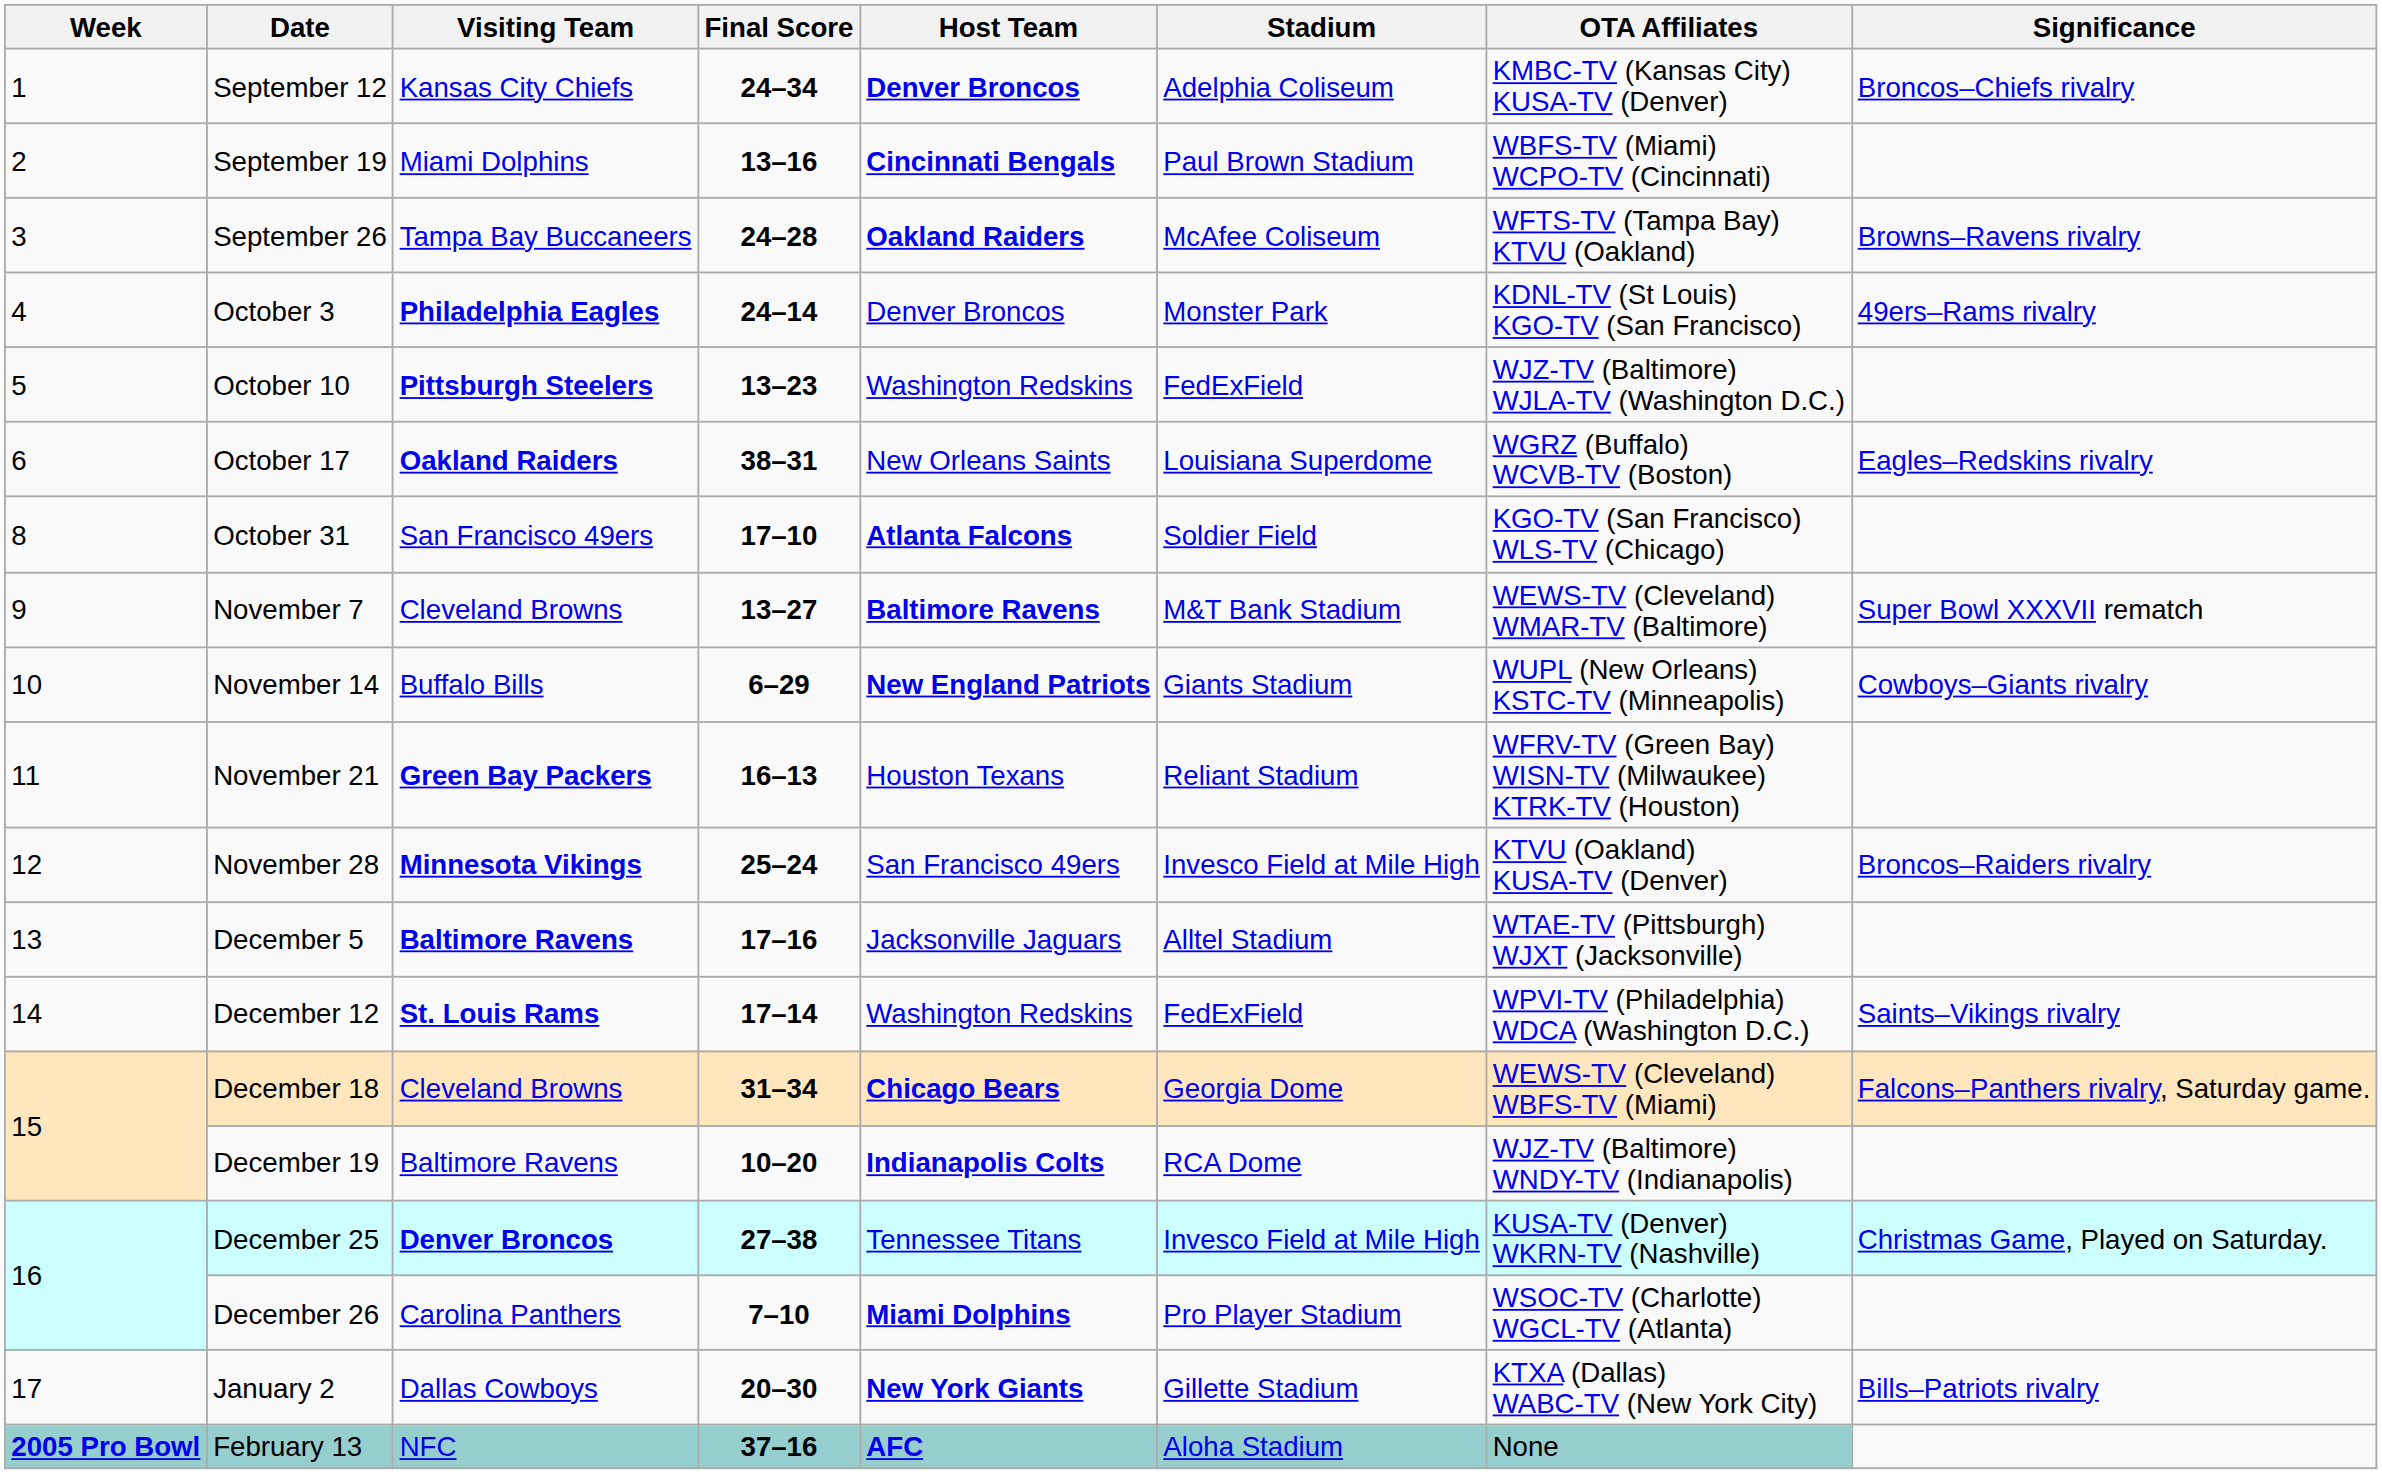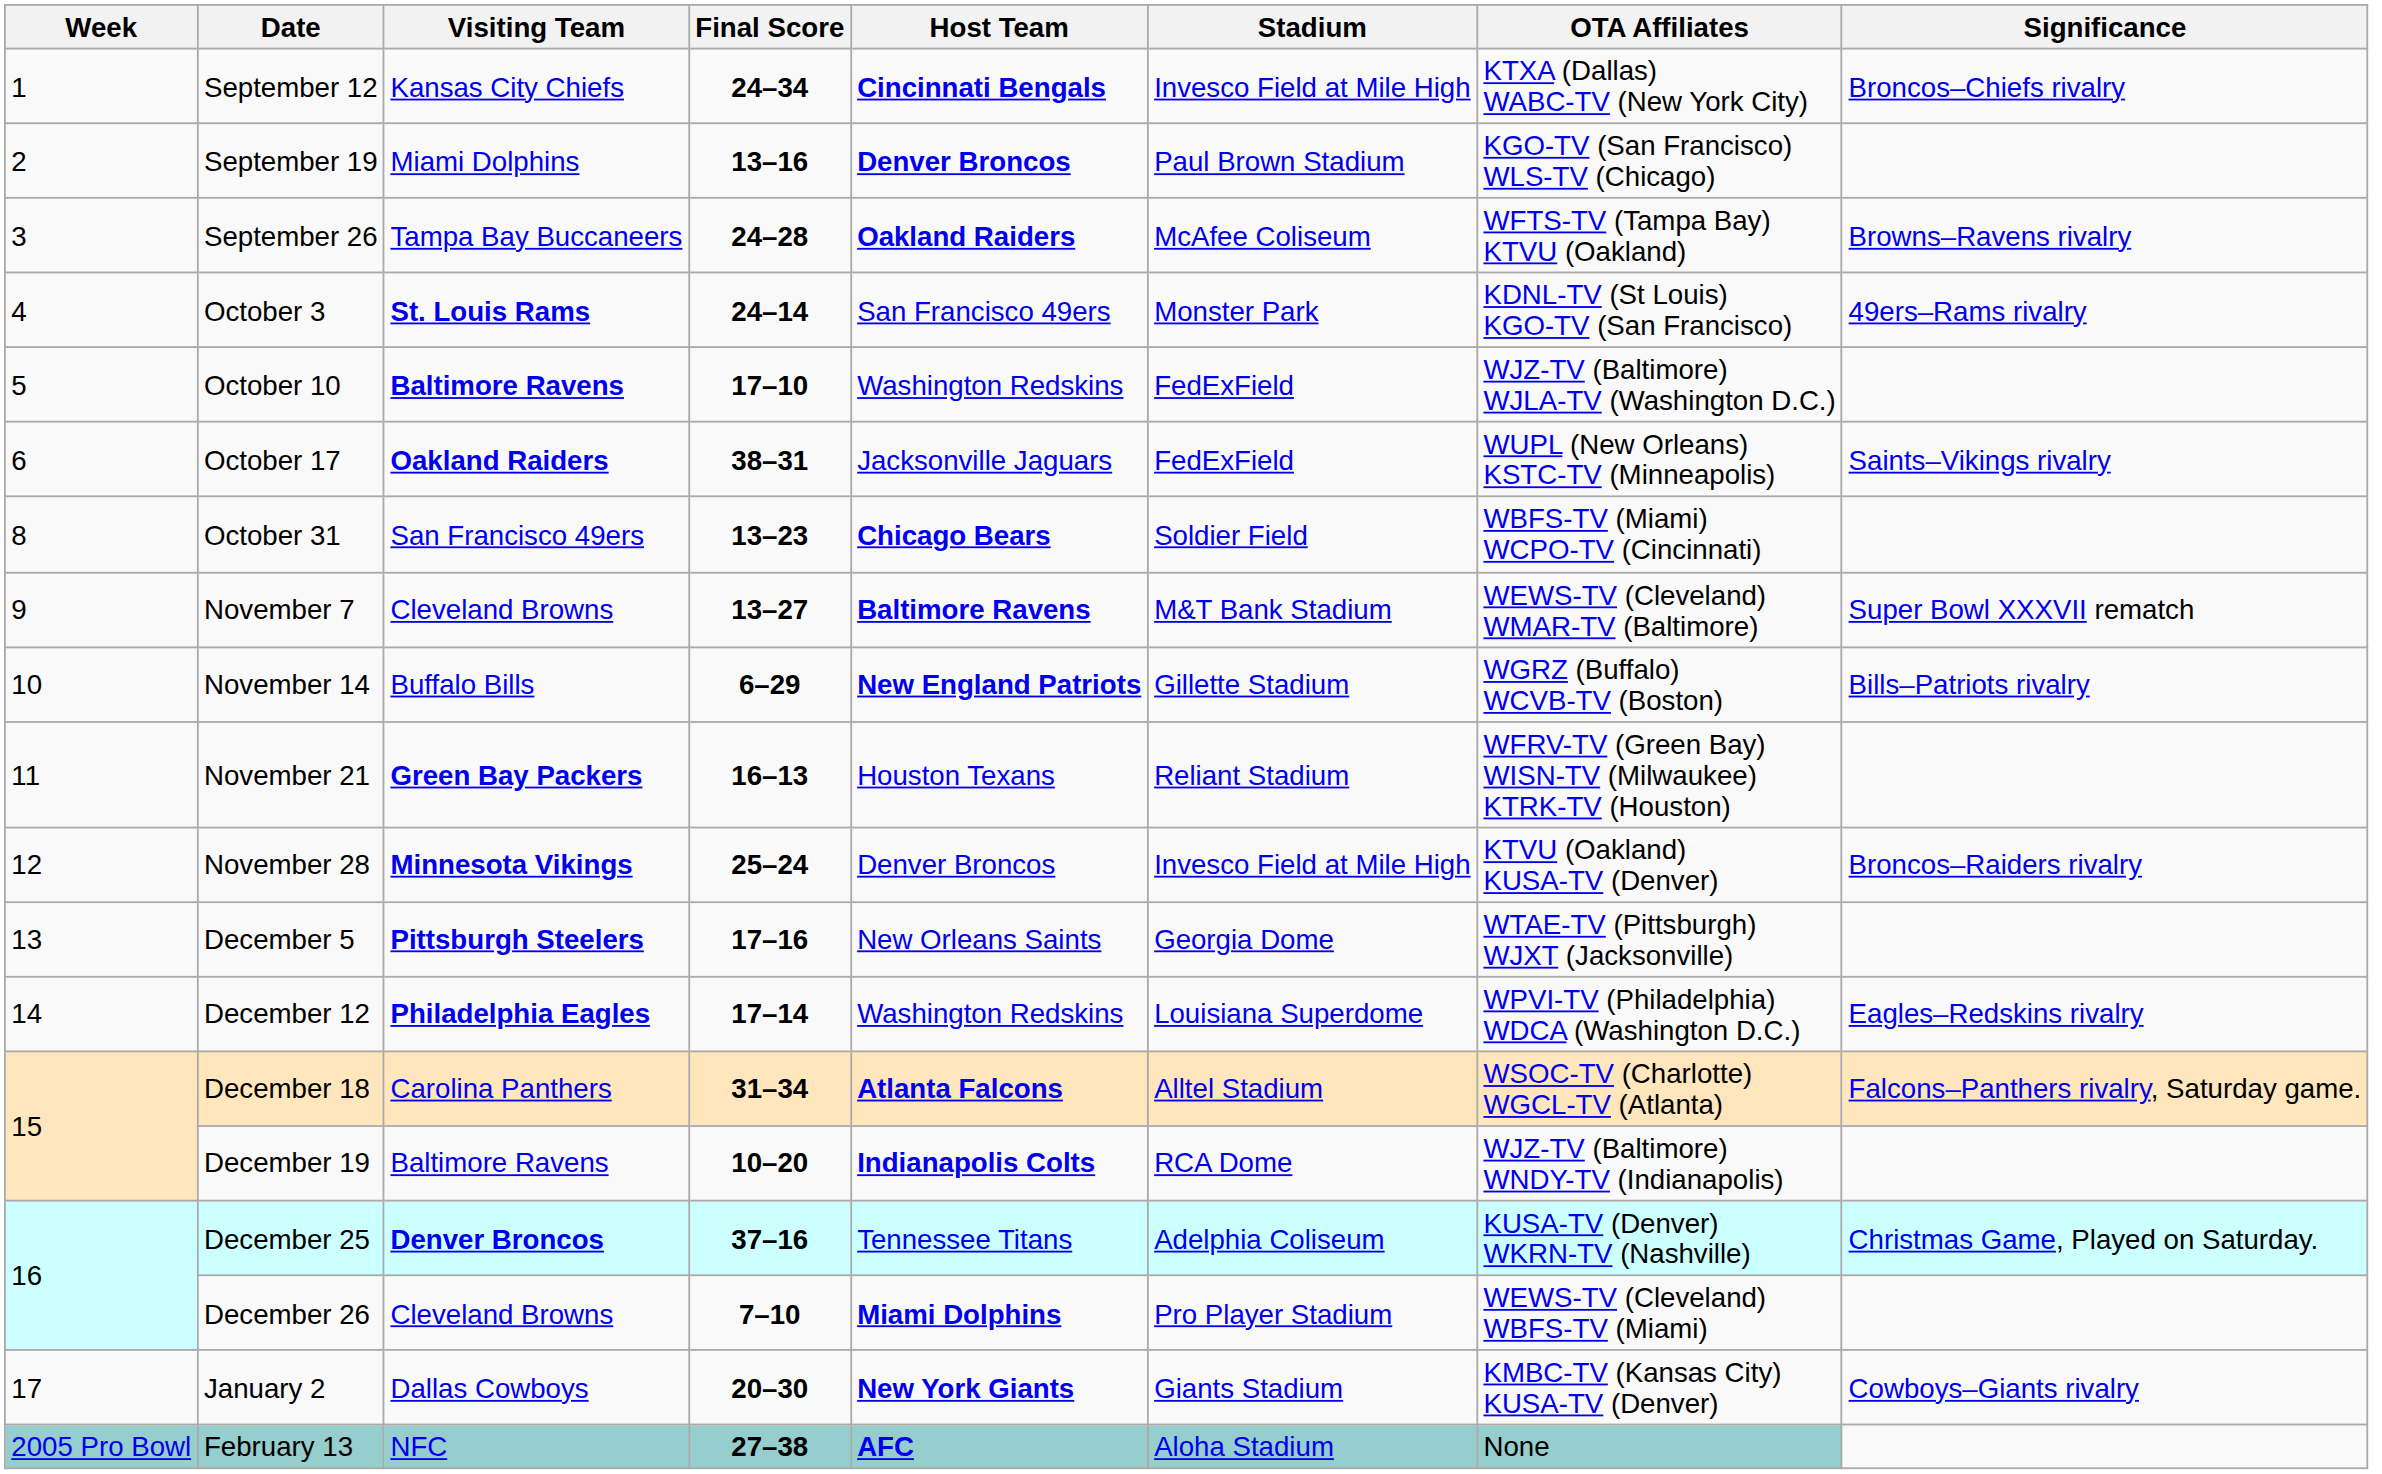September 12 | Host Team: Denver Broncos -> Cincinnati Bengals
September 12 | Stadium: Adelphia Coliseum -> Invesco Field at Mile High
September 12 | OTA Affiliates: KMBC-TV (Kansas City) KUSA-TV (Denver) -> KTXA (Dallas) WABC-TV (New York City)
September 19 | Host Team: Cincinnati Bengals -> Denver Broncos
September 19 | OTA Affiliates: WBFS-TV (Miami) WCPO-TV (Cincinnati) -> KGO-TV (San Francisco) WLS-TV (Chicago)
October 3 | Visiting Team: Philadelphia Eagles -> St. Louis Rams
October 3 | Host Team: Denver Broncos -> San Francisco 49ers
October 10 | Visiting Team: Pittsburgh Steelers -> Baltimore Ravens
October 10 | Final Score: 13–23 -> 17–10
October 17 | Host Team: New Orleans Saints -> Jacksonville Jaguars
October 17 | Stadium: Louisiana Superdome -> FedExField
October 17 | OTA Affiliates: WGRZ (Buffalo) WCVB-TV (Boston) -> WUPL (New Orleans) KSTC-TV (Minneapolis)
October 17 | Significance: Eagles–Redskins rivalry -> Saints–Vikings rivalry
October 31 | Final Score: 17–10 -> 13–23
October 31 | Host Team: Atlanta Falcons -> Chicago Bears
October 31 | OTA Affiliates: KGO-TV (San Francisco) WLS-TV (Chicago) -> WBFS-TV (Miami) WCPO-TV (Cincinnati)
November 14 | Stadium: Giants Stadium -> Gillette Stadium
November 14 | OTA Affiliates: WUPL (New Orleans) KSTC-TV (Minneapolis) -> WGRZ (Buffalo) WCVB-TV (Boston)
November 14 | Significance: Cowboys–Giants rivalry -> Bills–Patriots rivalry
November 28 | Host Team: San Francisco 49ers -> Denver Broncos
December 5 | Visiting Team: Baltimore Ravens -> Pittsburgh Steelers
December 5 | Host Team: Jacksonville Jaguars -> New Orleans Saints
December 5 | Stadium: Alltel Stadium -> Georgia Dome
December 12 | Visiting Team: St. Louis Rams -> Philadelphia Eagles
December 12 | Stadium: FedExField -> Louisiana Superdome
December 12 | Significance: Saints–Vikings rivalry -> Eagles–Redskins rivalry
December 18 | Visiting Team: Cleveland Browns -> Carolina Panthers
December 18 | Host Team: Chicago Bears -> Atlanta Falcons
December 18 | Stadium: Georgia Dome -> Alltel Stadium
December 18 | OTA Affiliates: WEWS-TV (Cleveland) WBFS-TV (Miami) -> WSOC-TV (Charlotte) WGCL-TV (Atlanta)
December 25 | Final Score: 27–38 -> 37–16
December 25 | Stadium: Invesco Field at Mile High -> Adelphia Coliseum
December 26 | Visiting Team: Carolina Panthers -> Cleveland Browns
December 26 | OTA Affiliates: WSOC-TV (Charlotte) WGCL-TV (Atlanta) -> WEWS-TV (Cleveland) WBFS-TV (Miami)
January 2 | Stadium: Gillette Stadium -> Giants Stadium
January 2 | OTA Affiliates: KTXA (Dallas) WABC-TV (New York City) -> KMBC-TV (Kansas City) KUSA-TV (Denver)
January 2 | Significance: Bills–Patriots rivalry -> Cowboys–Giants rivalry
February 13 | Week: bold -> normal
February 13 | Final Score: 37–16 -> 27–38
